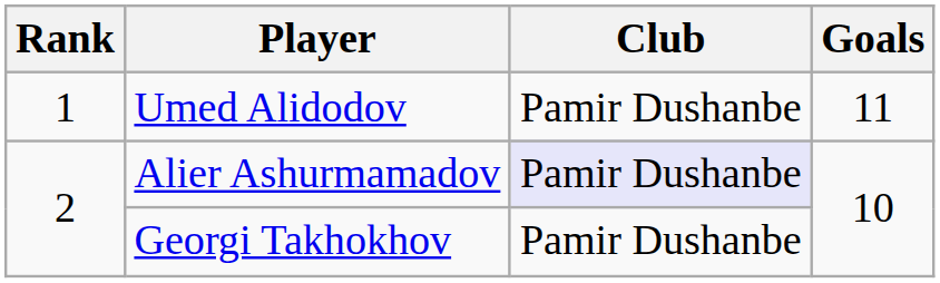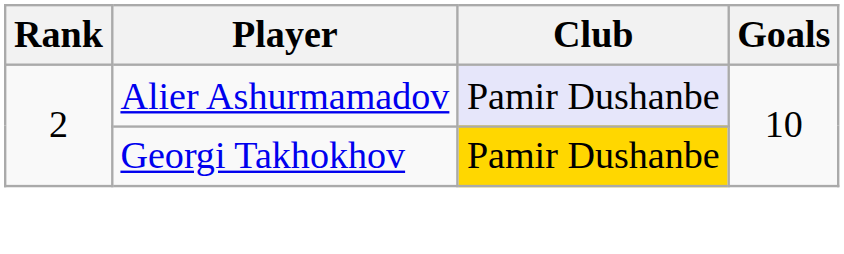- row: 1 | Umed Alidodov | Pamir Dushanbe | 11
Georgi Takhokhov | Club: no background -> gold background
